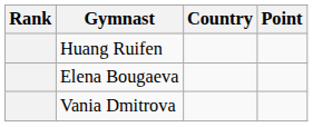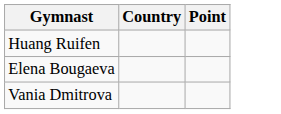- column: Rank
